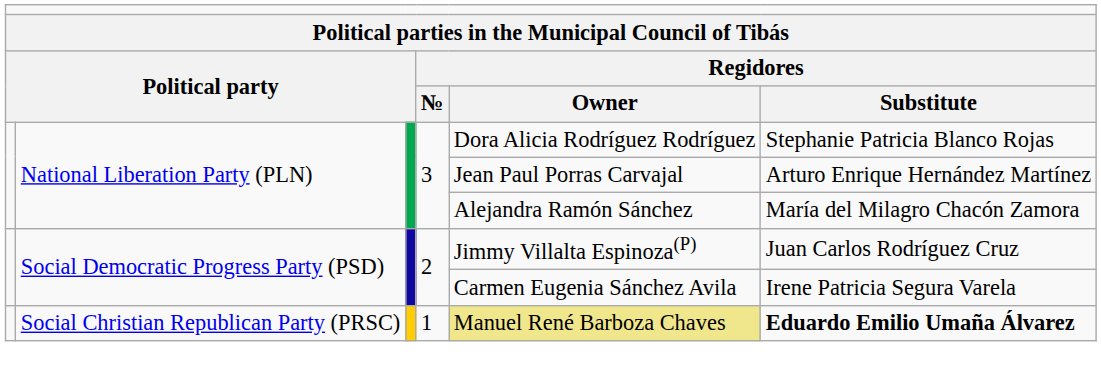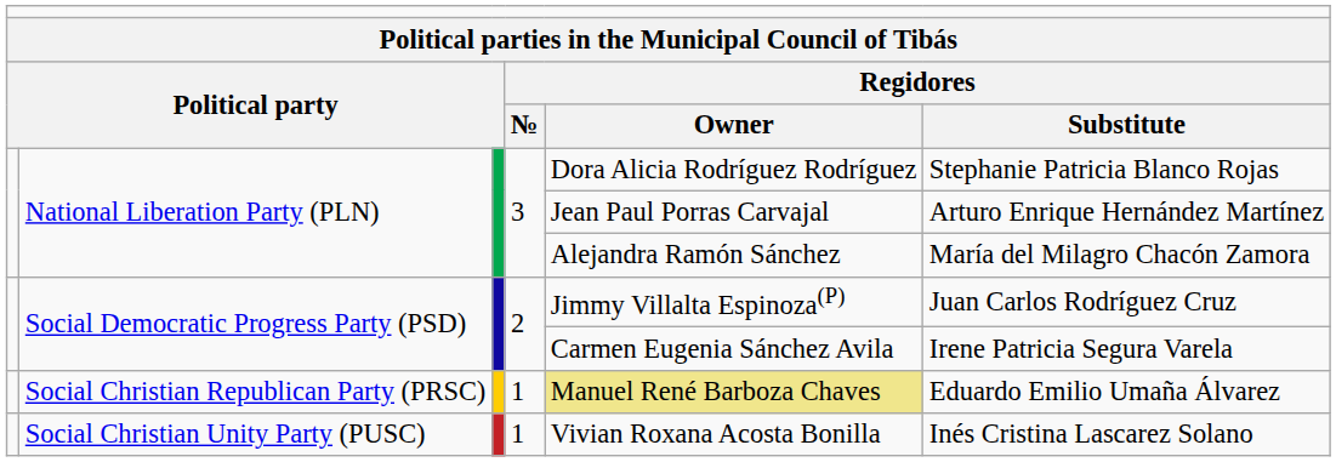Social Christian Republican Party (PRSC) | column 6: bold -> normal
+ row: Social Christian Unity Party (PUSC) | 1 | Vivian Roxana Acosta Bonilla | Inés Cristina Lascarez Solano
